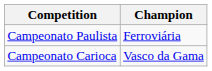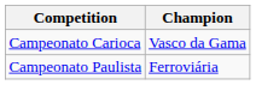rows swapped: Campeonato Carioca <-> Campeonato Paulista
